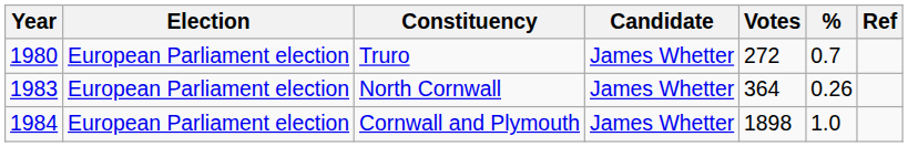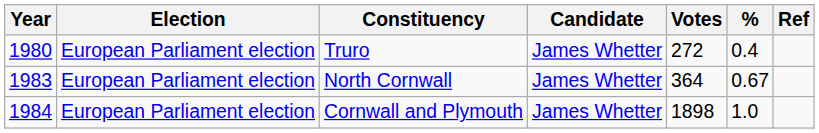Truro | %: 0.7 -> 0.4
North Cornwall | %: 0.26 -> 0.67
